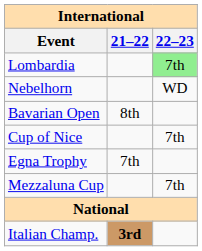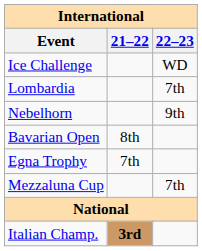+ row: Ice Challenge | WD
Lombardia | 22–23: lightgreen background -> no background
Nebelhorn | 22–23: WD -> 9th
- row: Cup of Nice | 7th
